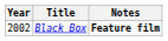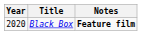Black Box | Year: 2002 -> 2020
